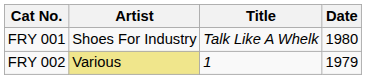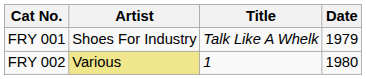FRY 001 | Date: 1980 -> 1979
FRY 002 | Date: 1979 -> 1980
